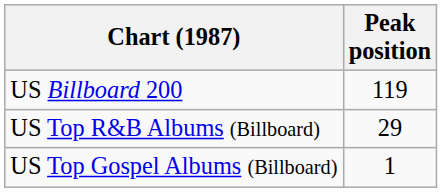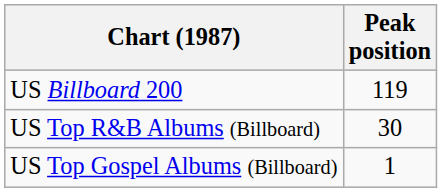US Top R&B Albums (Billboard) | Peak position: 29 -> 30
